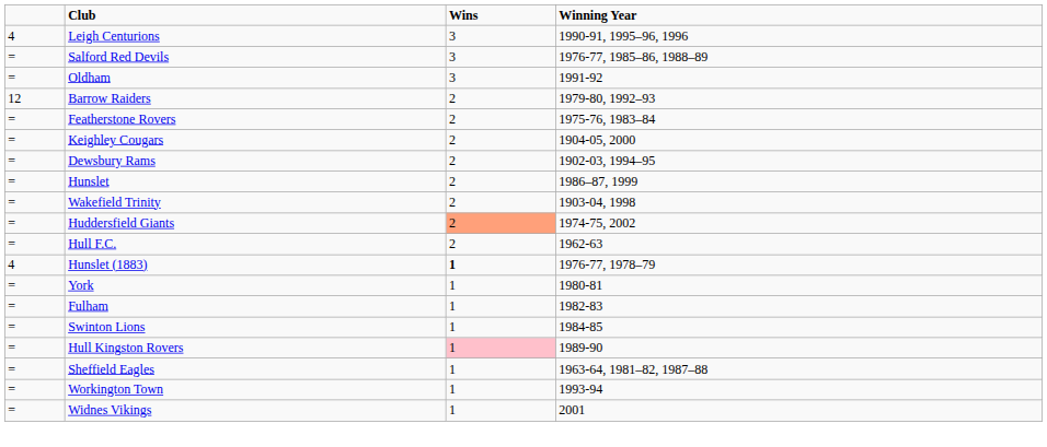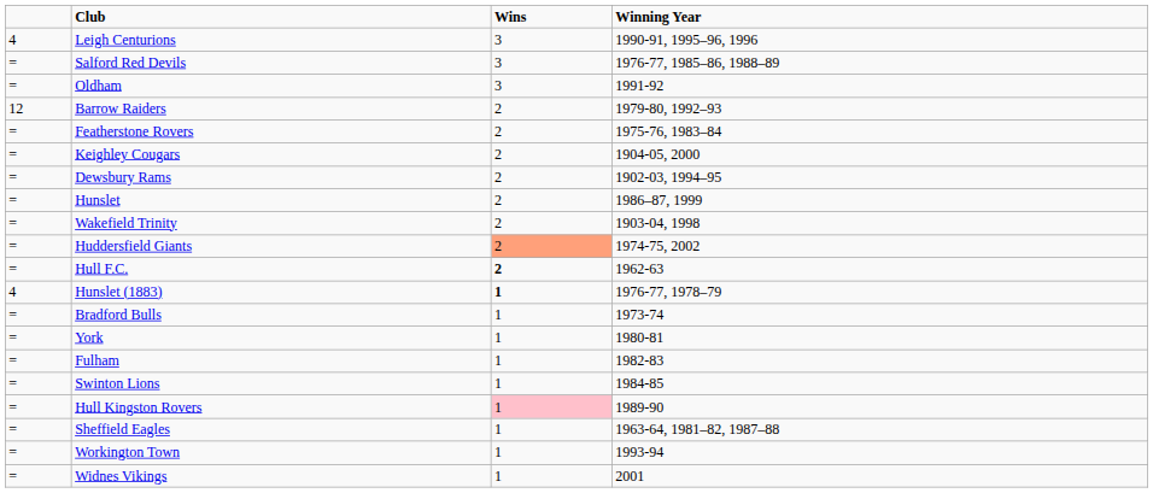Hull F.C. | Wins: normal -> bold
+ row: = | Bradford Bulls | 1 | 1973-74
